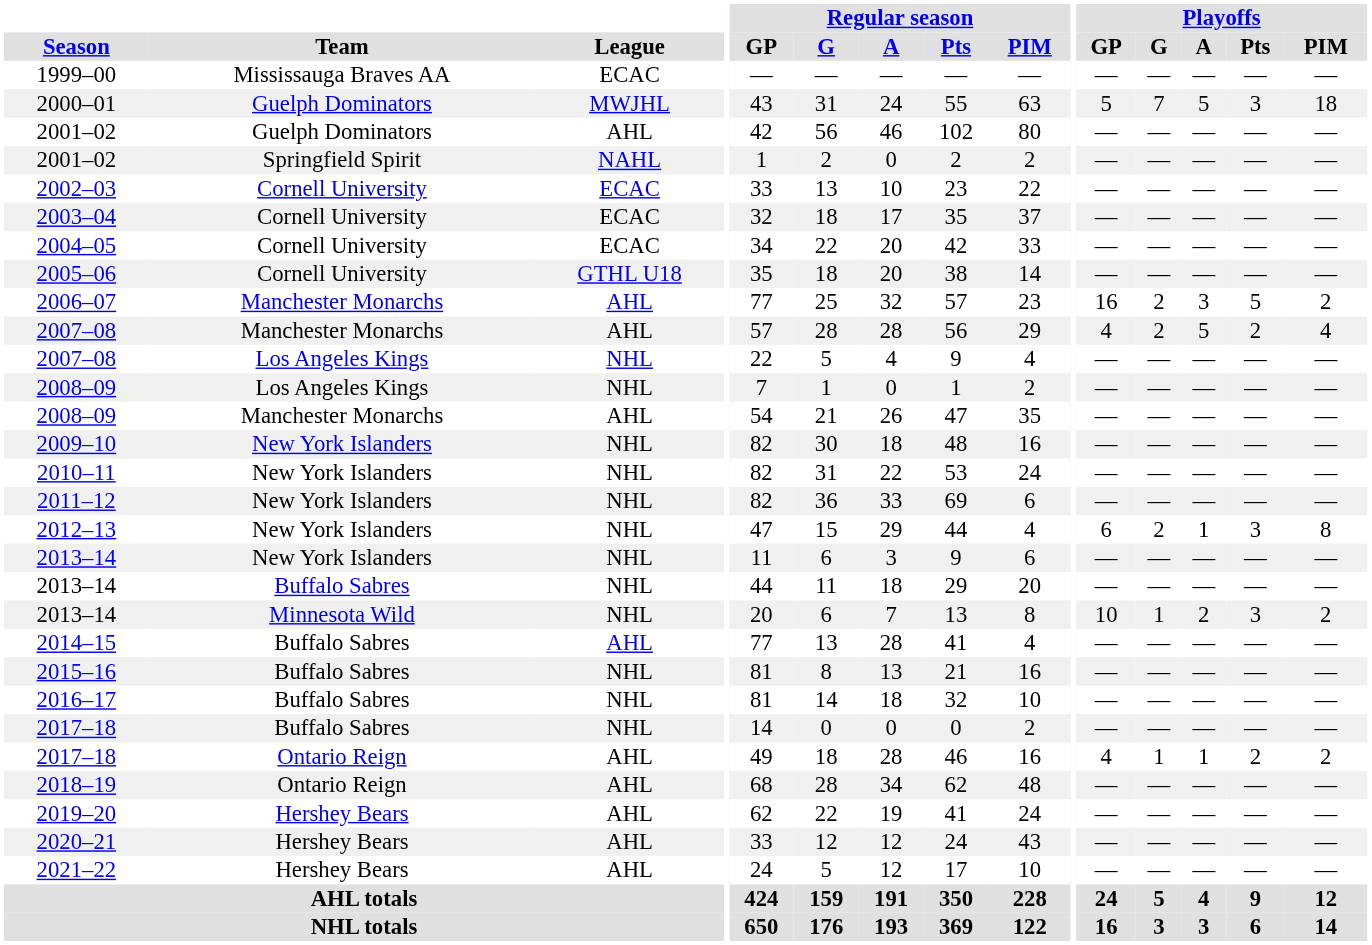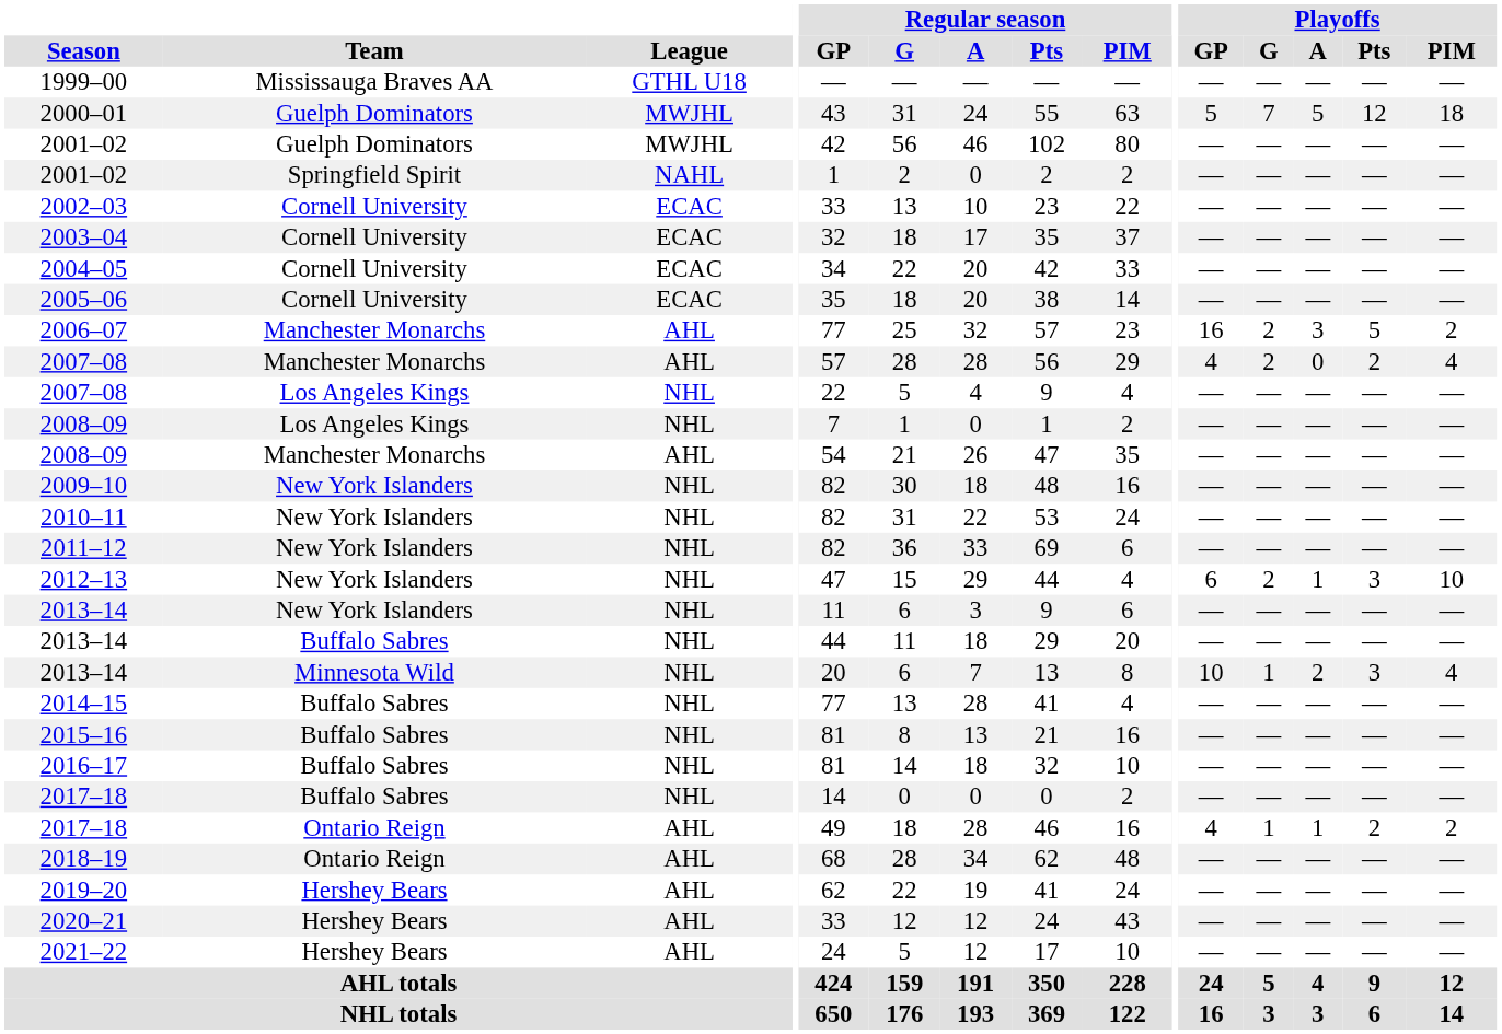1999–00 | League: ECAC -> GTHL U18
2000–01 | Playoffs / Pts: 3 -> 12
2001–02 / Guelph Dominators | League: AHL -> MWJHL
2005–06 | League: GTHL U18 -> ECAC
2007–08 / Manchester Monarchs | Playoffs / A: 5 -> 0
2012–13 | Playoffs / PIM: 8 -> 10
2013–14 / Minnesota Wild | Playoffs / PIM: 2 -> 4
2014–15 | League: AHL -> NHL
